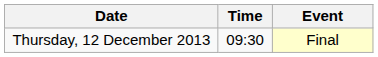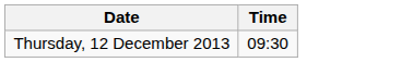- column: Event | Final
